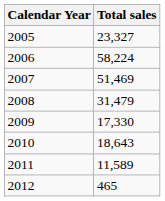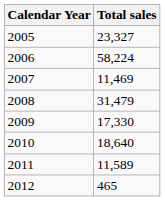2007 | Total sales: 51,469 -> 11,469
2010 | Total sales: 18,643 -> 18,640
